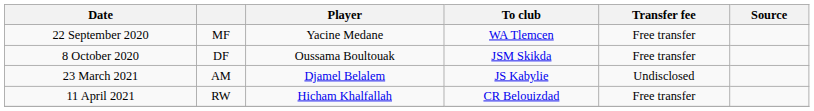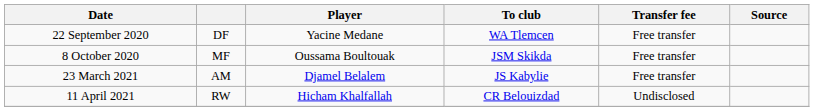22 September 2020 | column 2: MF -> DF
8 October 2020 | column 2: DF -> MF
23 March 2021 | Transfer fee: Undisclosed -> Free transfer
11 April 2021 | Transfer fee: Free transfer -> Undisclosed
